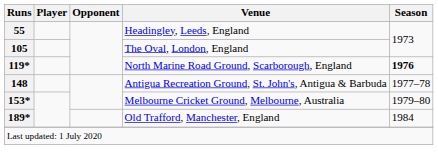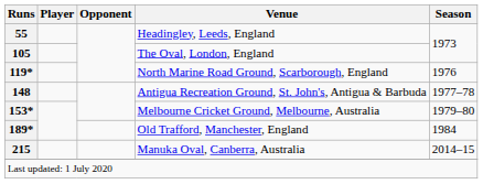North Marine Road Ground, Scarborough, England | Season: bold -> normal
+ row: 215 | Manuka Oval, Canberra, Australia | 2014–15
